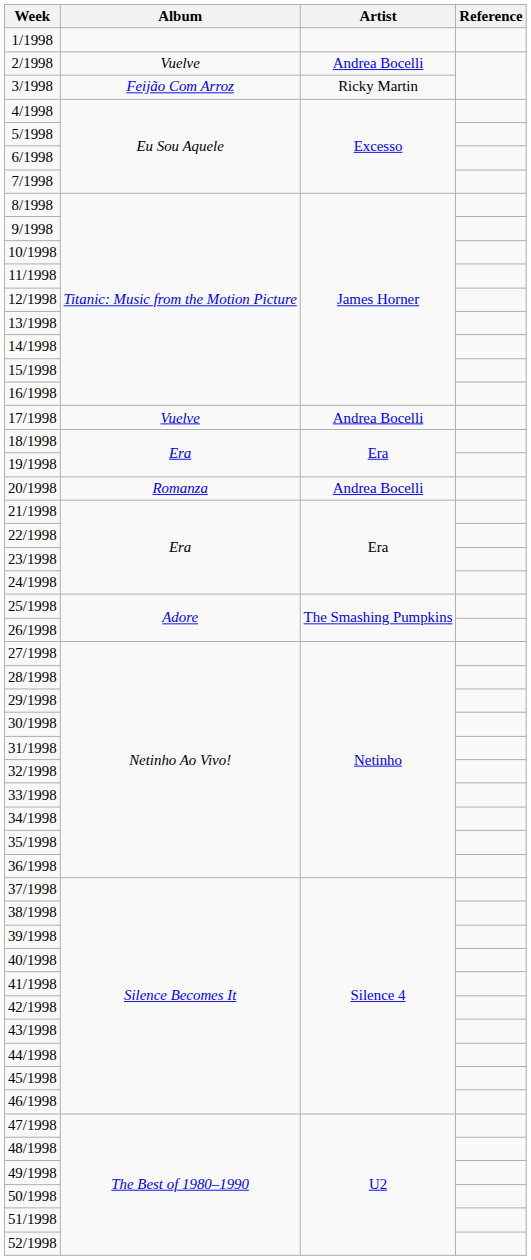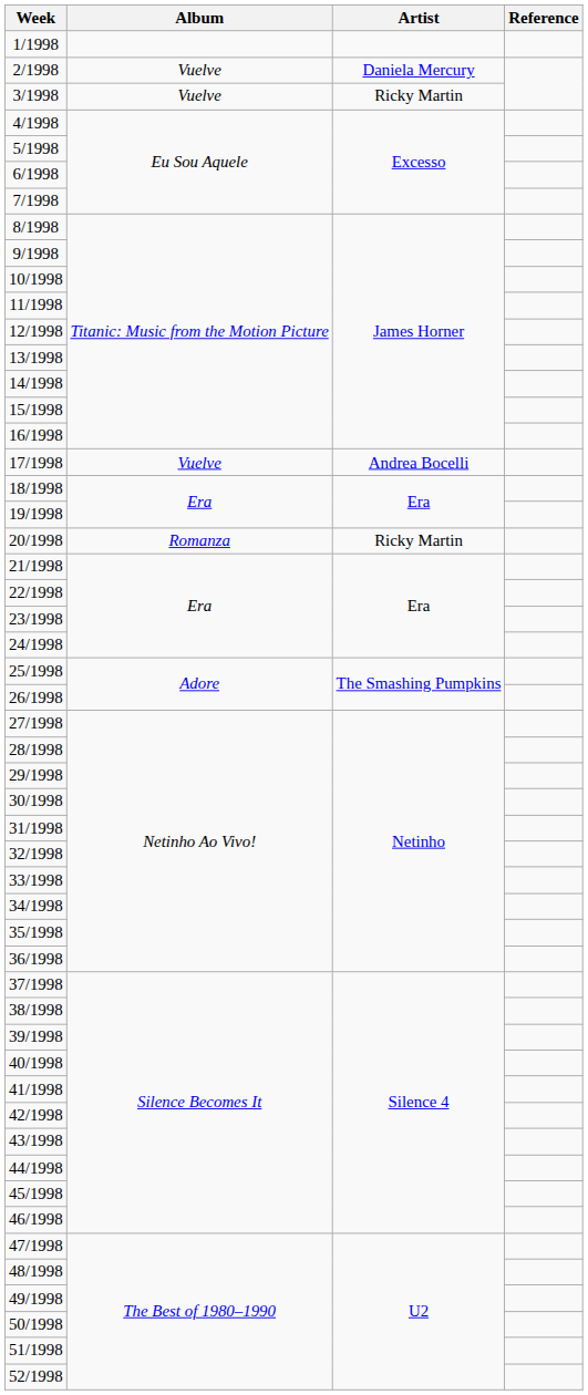2/1998 | Artist: Andrea Bocelli -> Daniela Mercury
3/1998 | Album: Feijão Com Arroz -> Vuelve
20/1998 | Artist: Andrea Bocelli -> Ricky Martin
